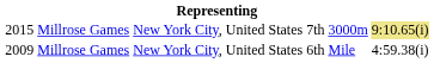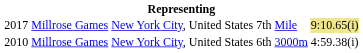7th | column 1: 2015 -> 2017
7th | column 5: 3000m -> Mile
6th | column 1: 2009 -> 2010
6th | column 5: Mile -> 3000m
